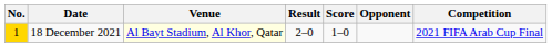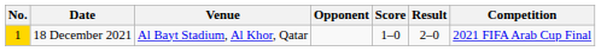columns swapped: Opponent <-> Result
18 December 2021 | Venue: lightyellow background -> no background
